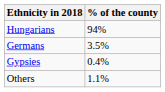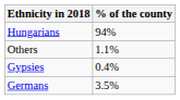rows swapped: Germans <-> Others
